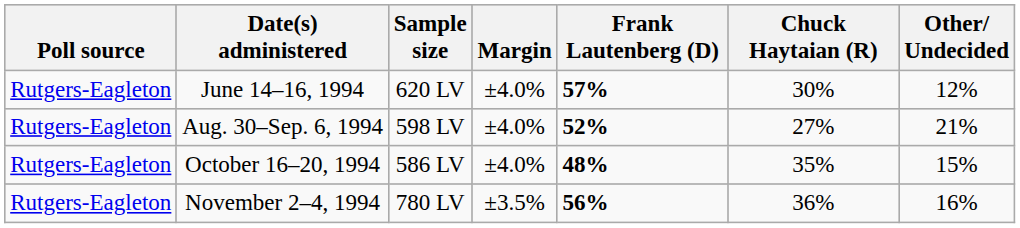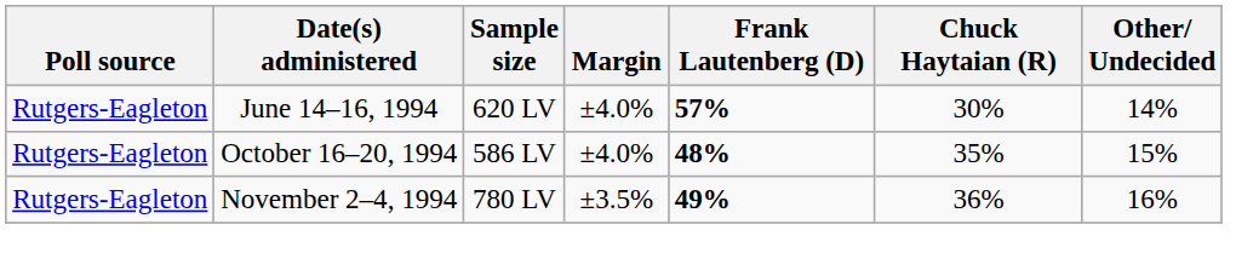June 14–16, 1994 | Other/ Undecided: 12% -> 14%
- row: Rutgers-Eagleton | Aug. 30–Sep. 6, 1994 | 598 LV | ±4.0% | 52% | 27% | 21%
November 2–4, 1994 | Frank Lautenberg (D): 56% -> 49%
